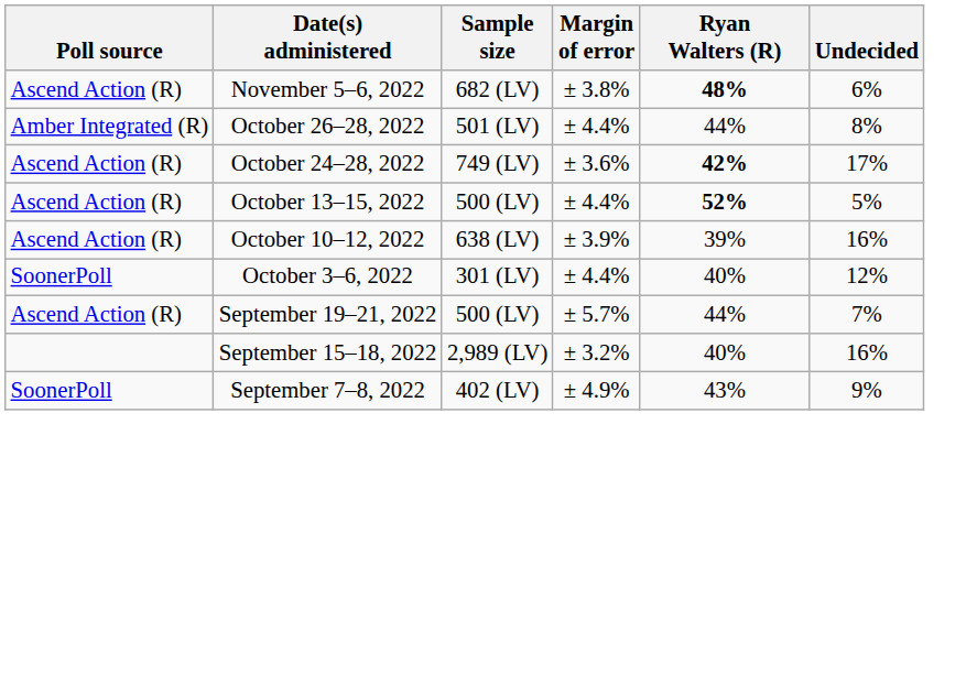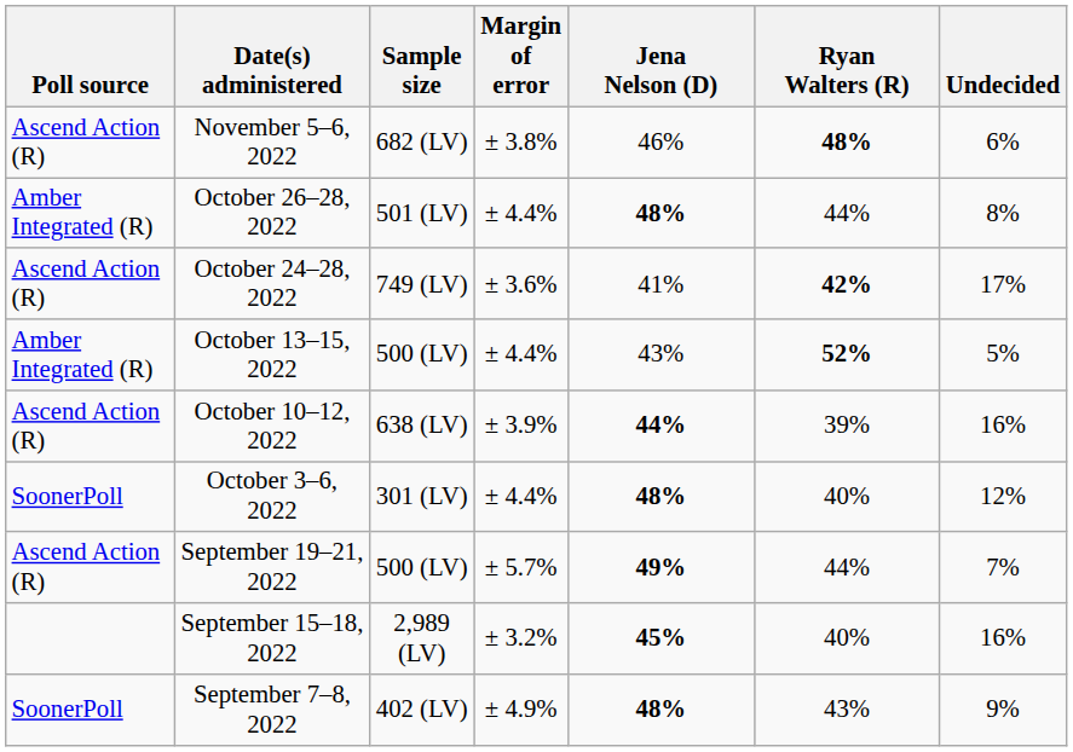+ column: Jena Nelson (D) | 46% | 48% | 41% | 43% | 44% | 48% | 49% | 45% | 48%
October 13–15, 2022 | Poll source: Ascend Action (R) -> Amber Integrated (R)
